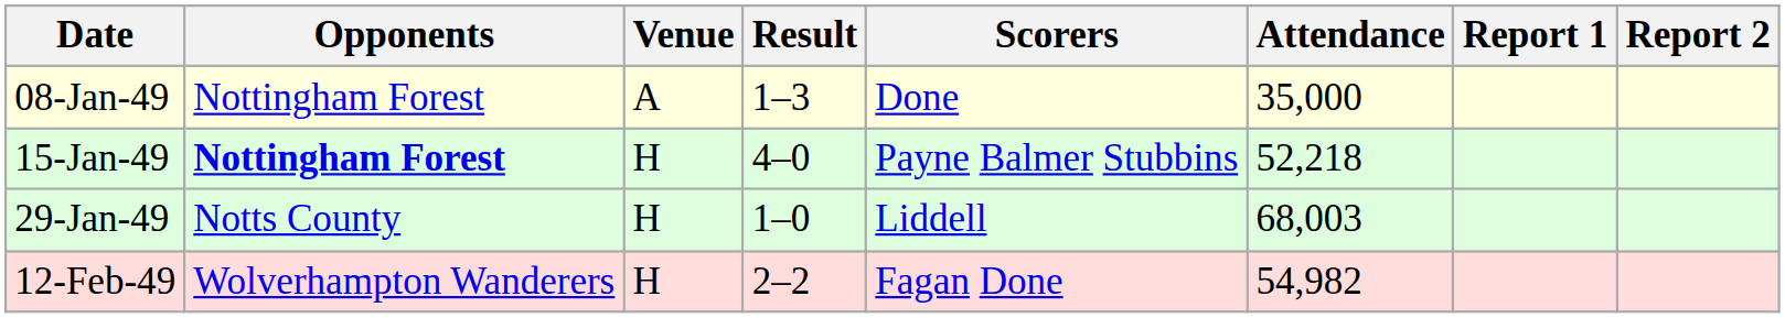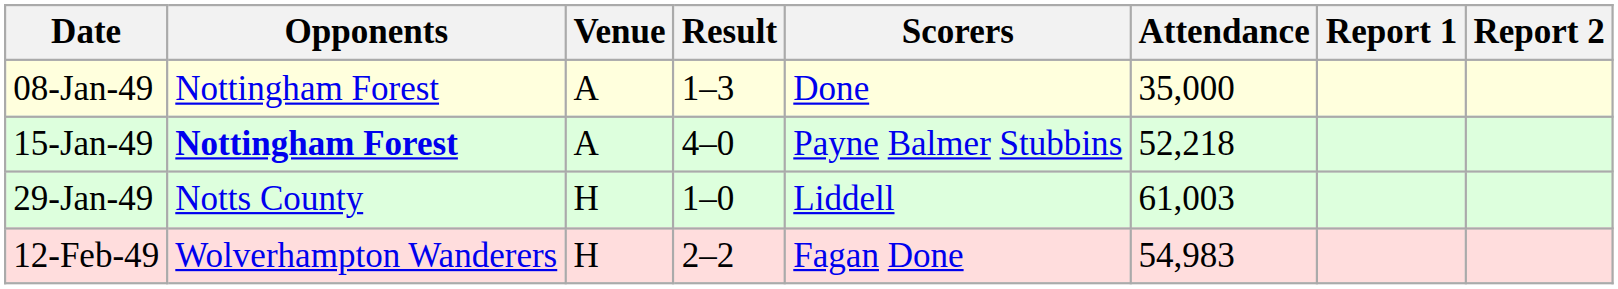15-Jan-49 | Venue: H -> A
29-Jan-49 | Attendance: 68,003 -> 61,003
12-Feb-49 | Attendance: 54,982 -> 54,983
